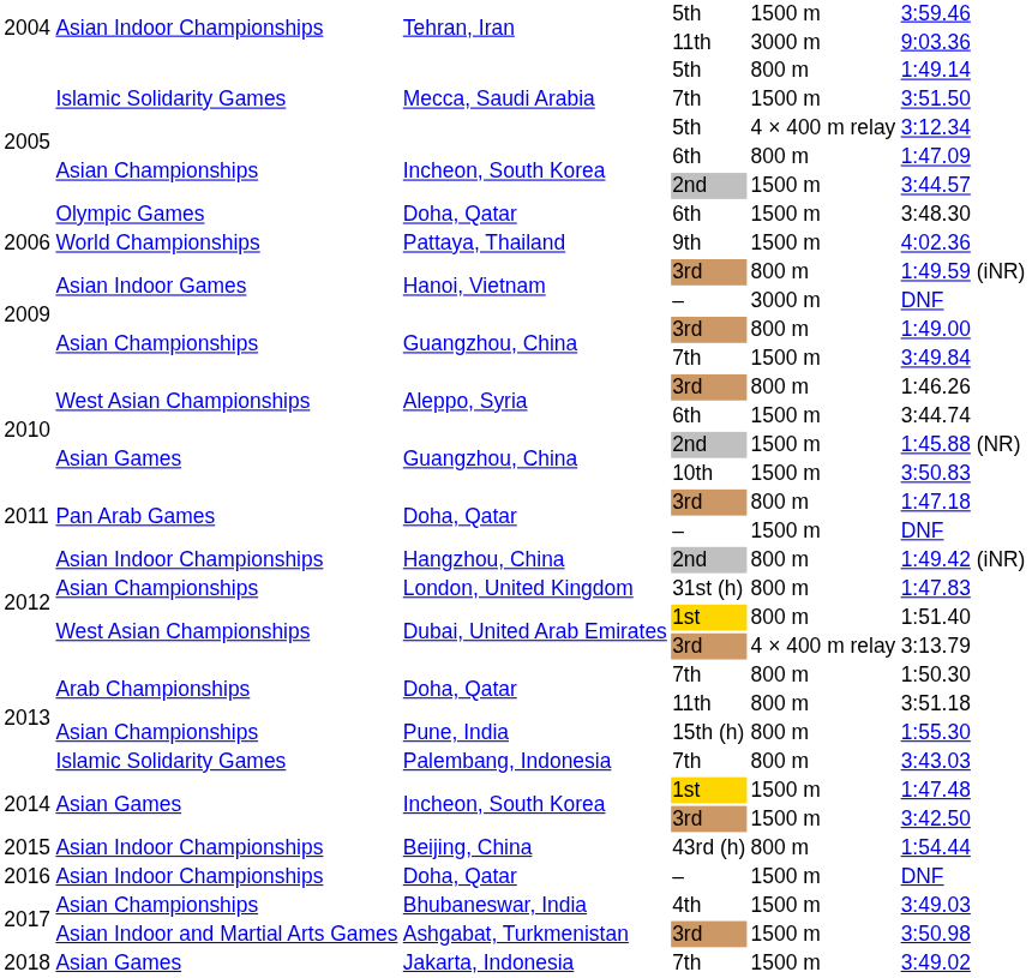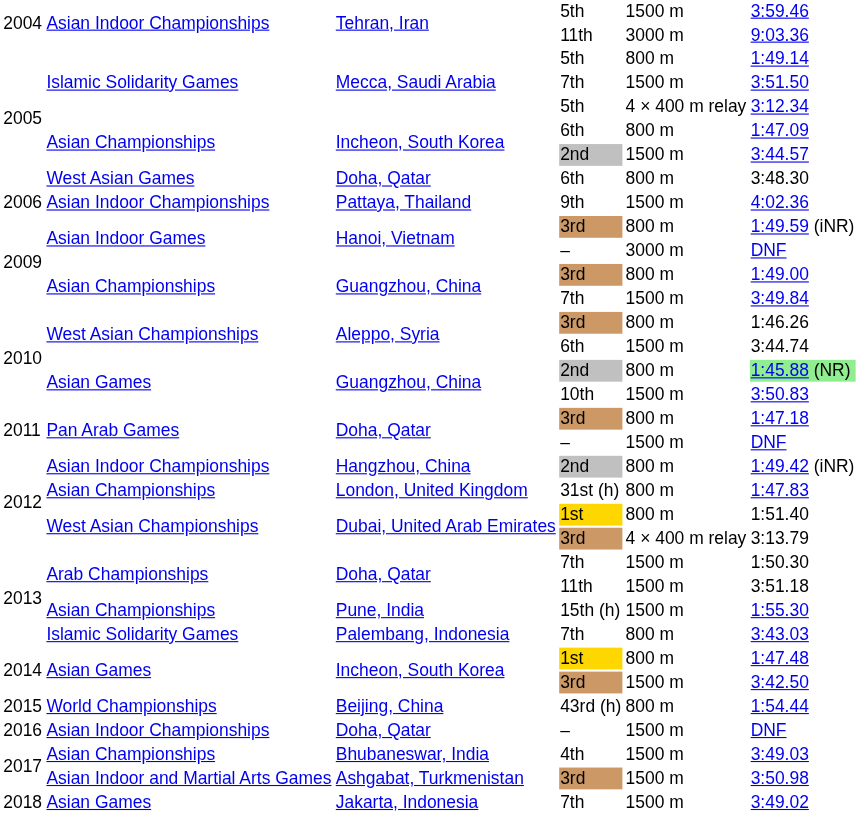Doha, Qatar / 6th | column 2: Olympic Games -> West Asian Games
Doha, Qatar / 6th | column 5: 1500 m -> 800 m
Pattaya, Thailand | column 2: World Championships -> Asian Indoor Championships
Guangzhou, China / 2nd | column 5: 1500 m -> 800 m
Guangzhou, China / 2nd | column 6: no background -> lightgreen background
Doha, Qatar / 7th | column 5: 800 m -> 1500 m
Doha, Qatar / 11th | column 5: 800 m -> 1500 m
Pune, India | column 5: 800 m -> 1500 m
Incheon, South Korea / 1st | column 5: 1500 m -> 800 m
Beijing, China | column 2: Asian Indoor Championships -> World Championships
